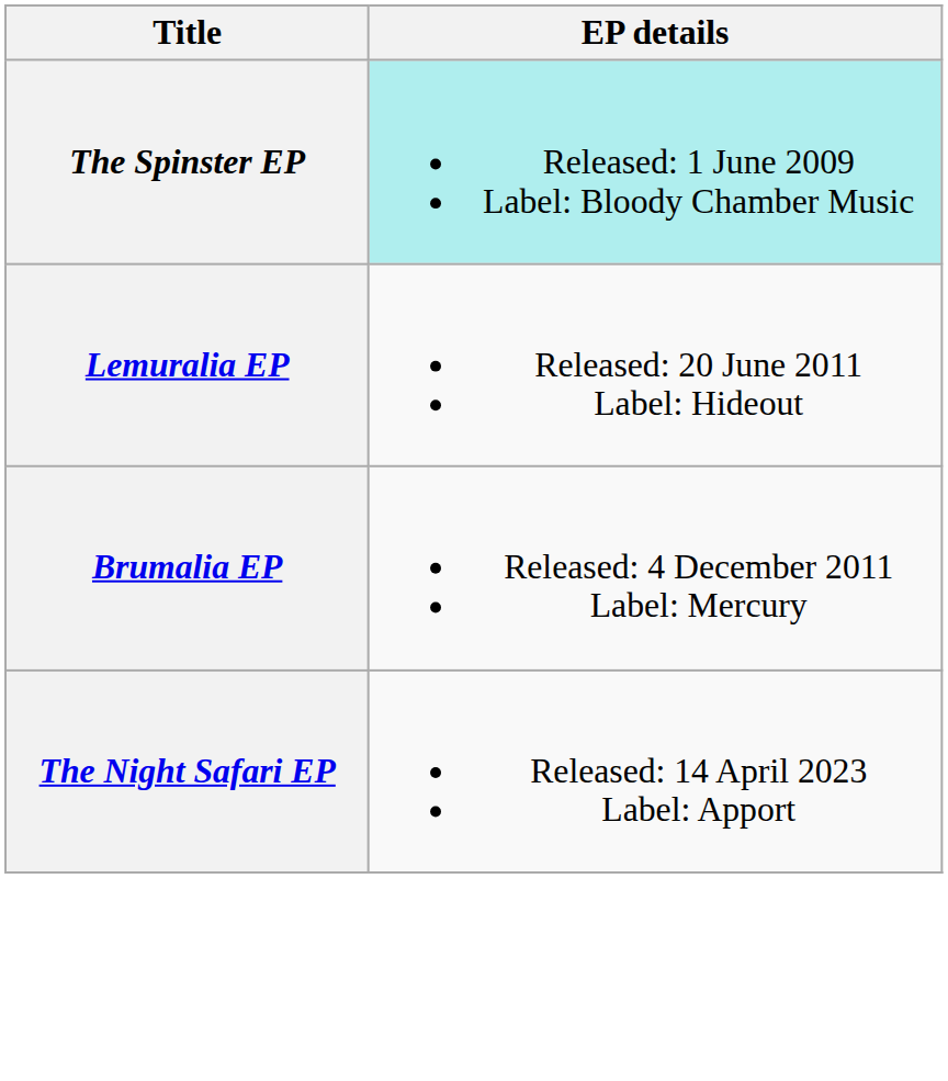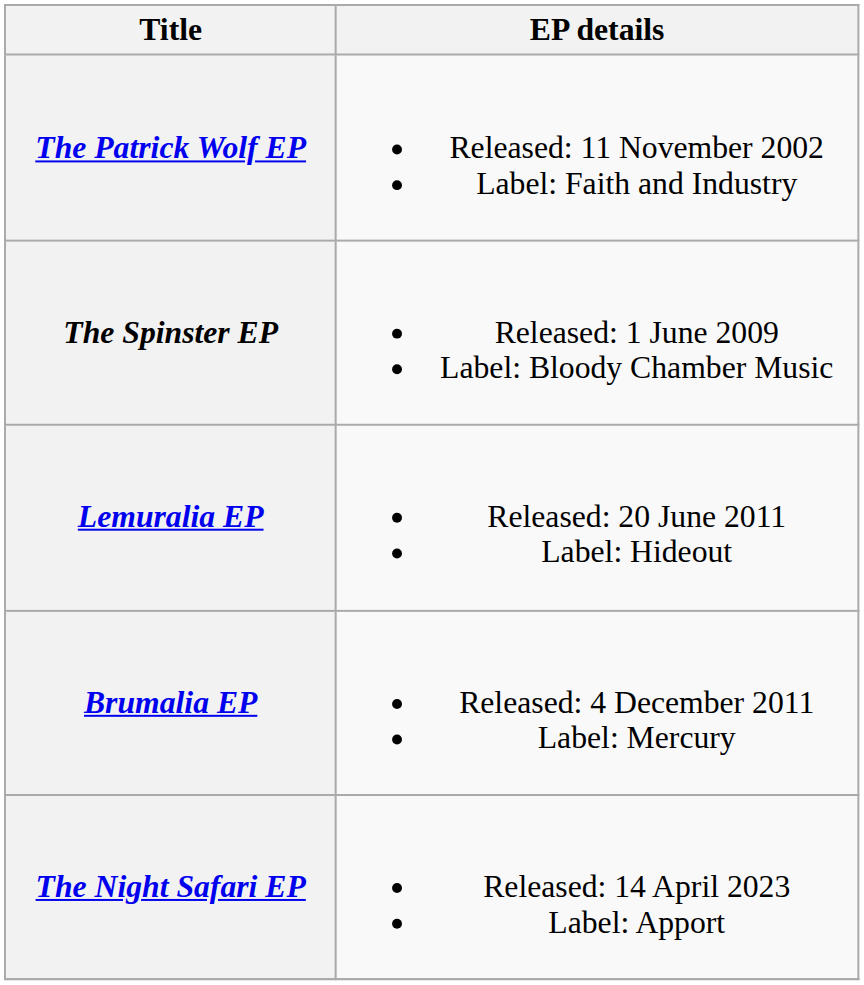+ row: The Patrick Wolf EP | Released: 11 November 2002 Label: Faith and Industry
The Spinster EP | EP details: paleturquoise background -> no background
